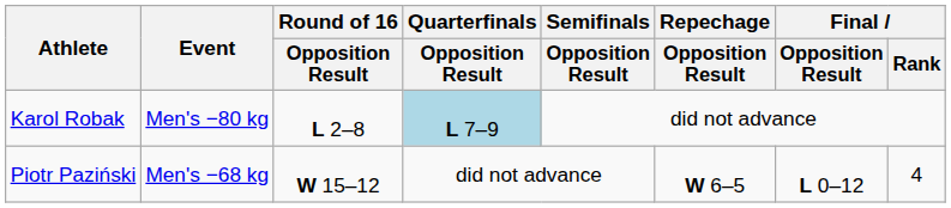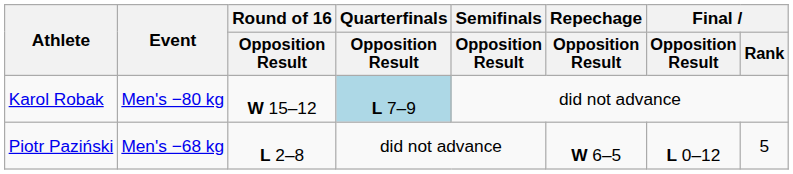Karol Robak | Round of 16 / Opposition Result: L 2–8 -> W 15–12
Piotr Paziński | Round of 16 / Opposition Result: W 15–12 -> L 2–8
Piotr Paziński | Final / Rank: 4 -> 5
